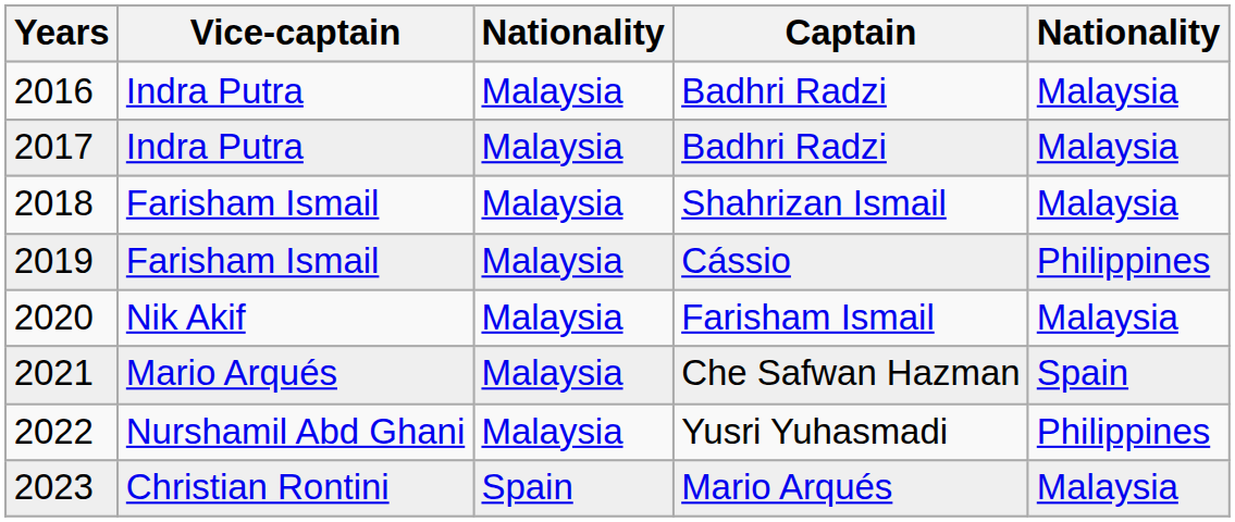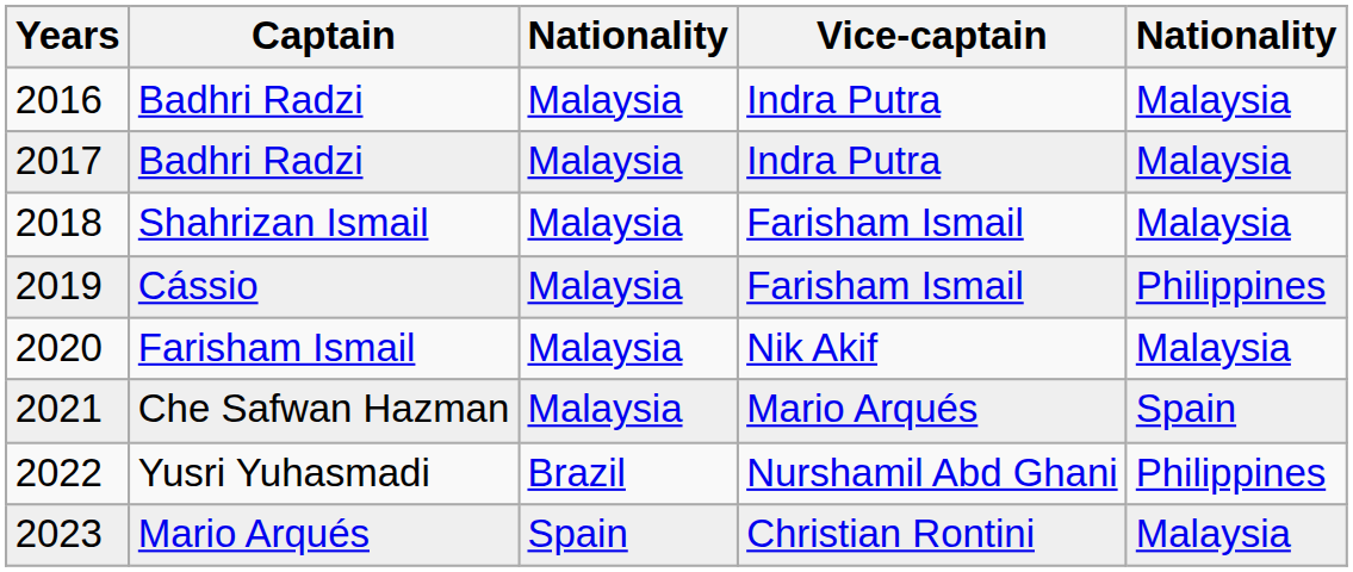columns swapped: Captain <-> Vice-captain
2022 | column 3: Malaysia -> Brazil
